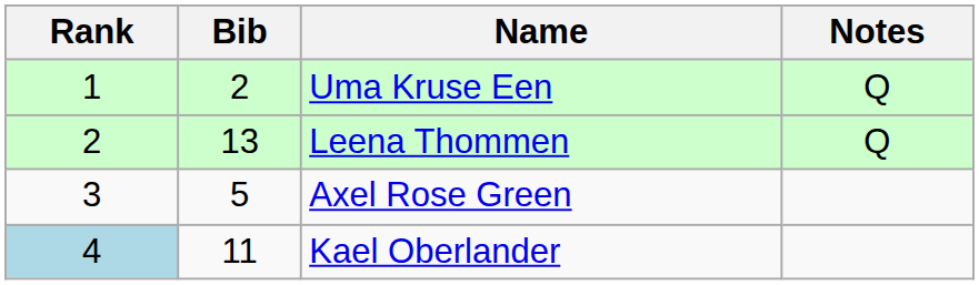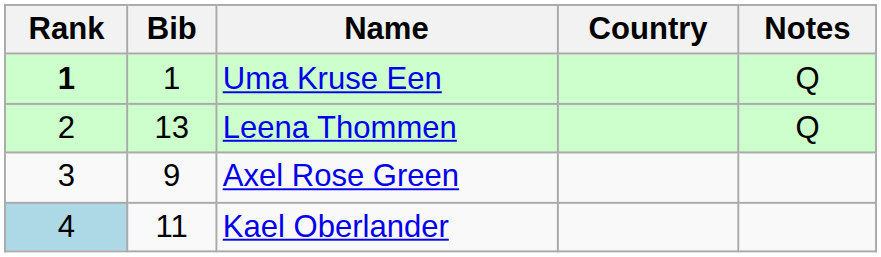+ column: Country
Uma Kruse Een | Rank: normal -> bold
Uma Kruse Een | Bib: 2 -> 1
Axel Rose Green | Bib: 5 -> 9
